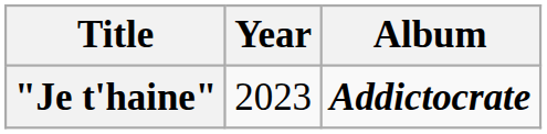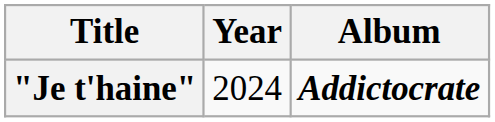"Je t'haine" | Year: 2023 -> 2024
